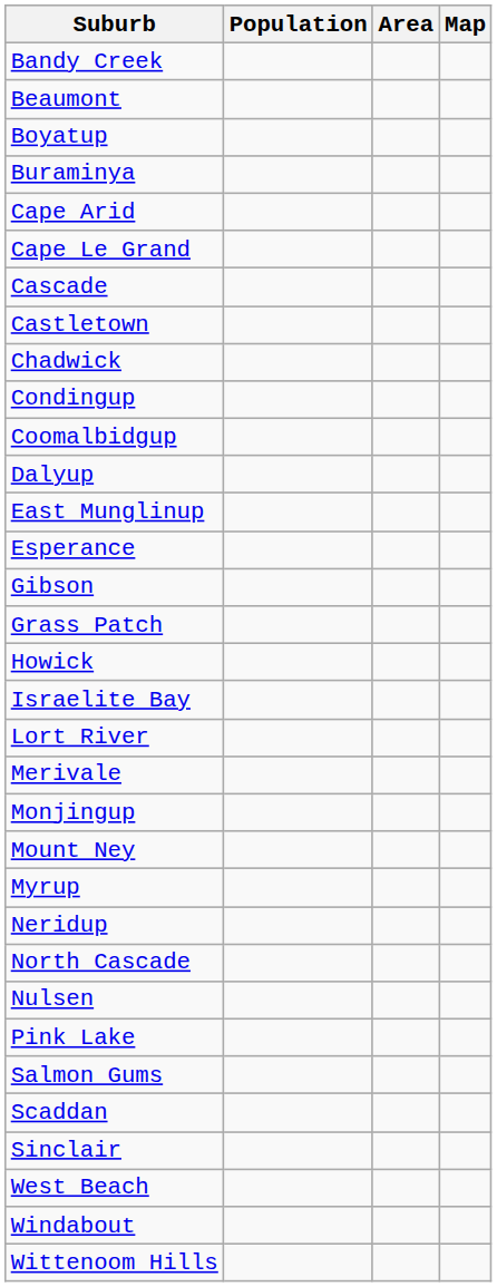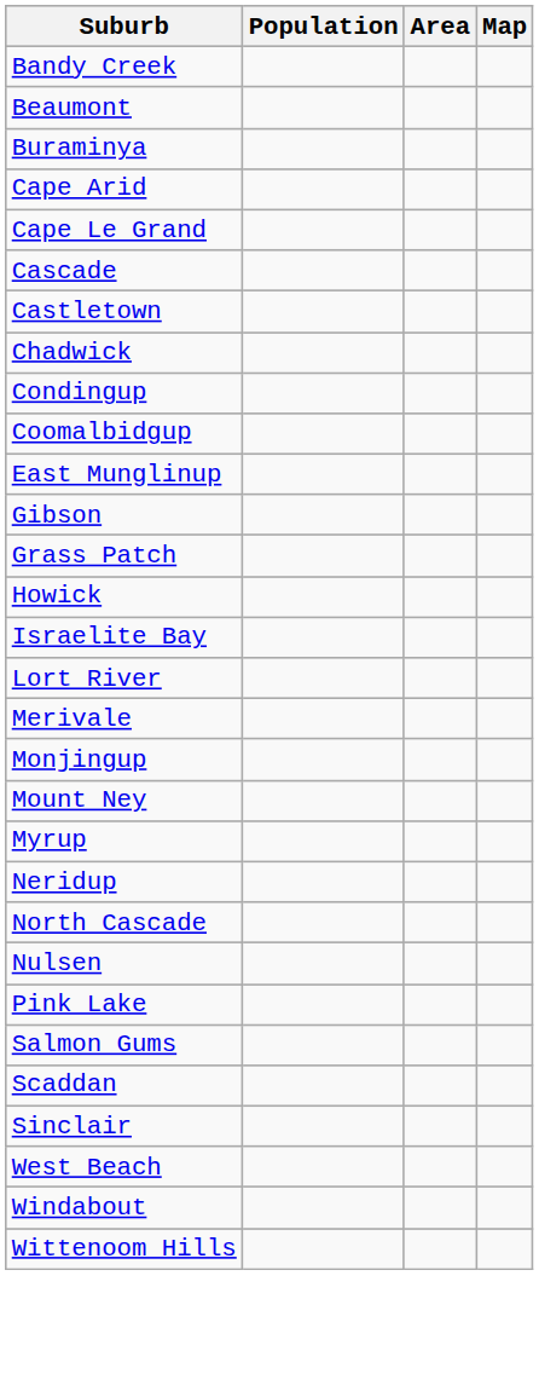- row: Boyatup
- row: Dalyup
- row: Esperance
